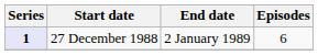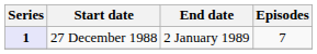27 December 1988 | Episodes: 6 -> 7
